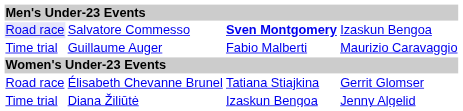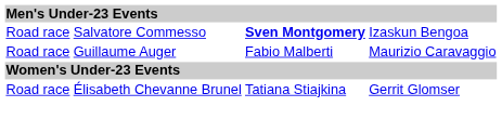Salvatore Commesso | column 1: lavender background -> no background
Guillaume Auger | column 1: Time trial -> Road race
- row: Time trial | Diana Žiliūtė | Izaskun Bengoa | Jenny Algelid
